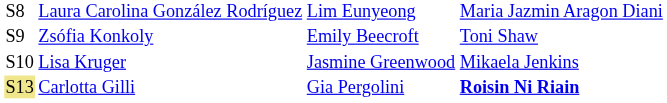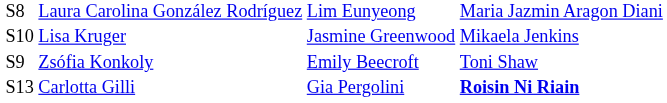rows swapped: Zsófia Konkoly <-> Lisa Kruger
Carlotta Gilli | column 1: khaki background -> no background
